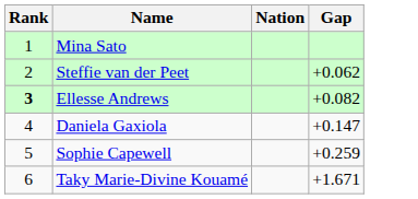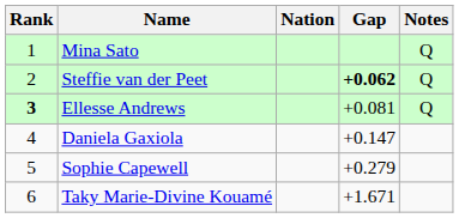+ column: Notes | Q | Q | Q
Steffie van der Peet | Gap: normal -> bold
Ellesse Andrews | Gap: +0.082 -> +0.081
Sophie Capewell | Gap: +0.259 -> +0.279
